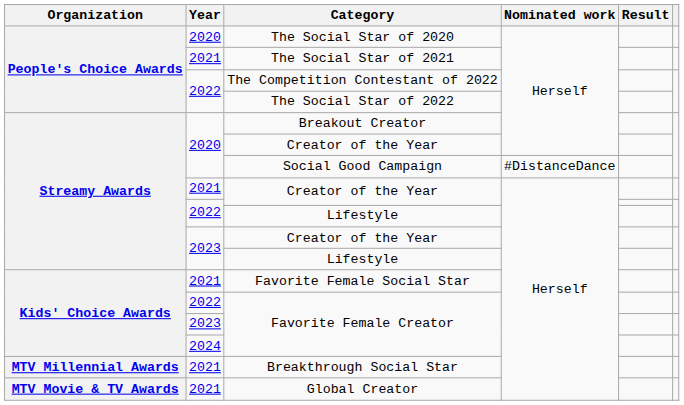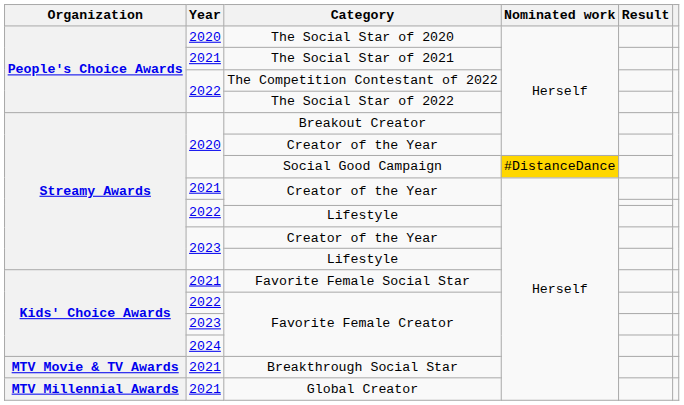Social Good Campaign | Nominated work: no background -> gold background
Breakthrough Social Star | Organization: MTV Millennial Awards -> MTV Movie & TV Awards
Global Creator | Organization: MTV Movie & TV Awards -> MTV Millennial Awards
